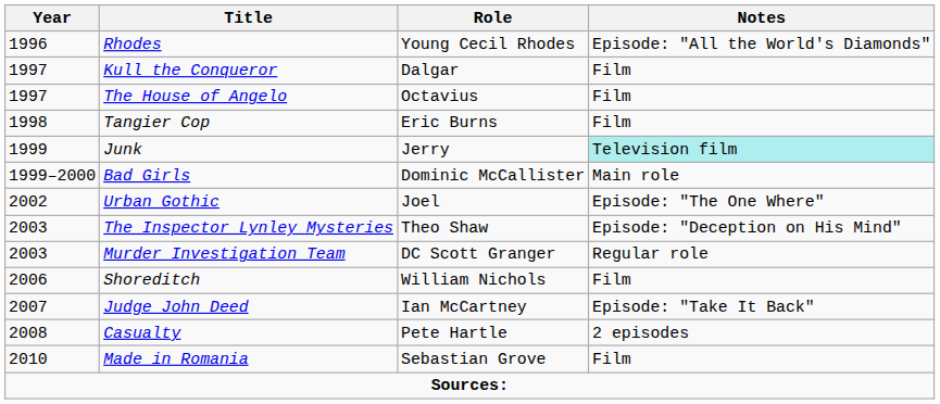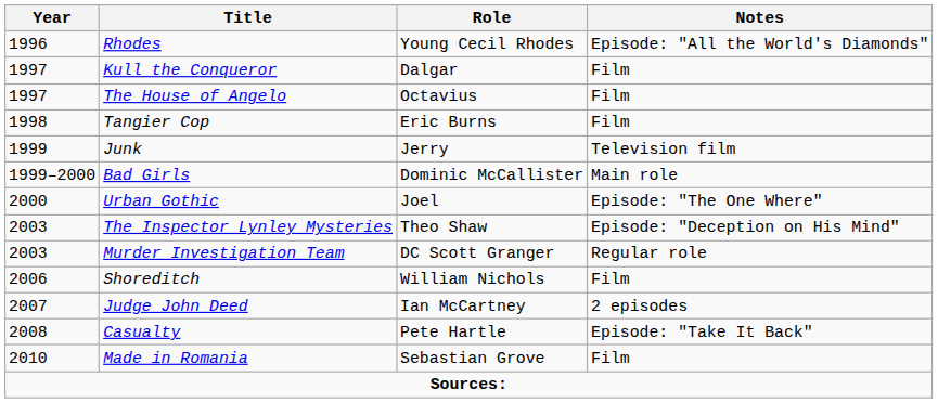Junk | Notes: paleturquoise background -> no background
Urban Gothic | Year: 2002 -> 2000
Judge John Deed | Notes: Episode: "Take It Back" -> 2 episodes
Casualty | Notes: 2 episodes -> Episode: "Take It Back"
